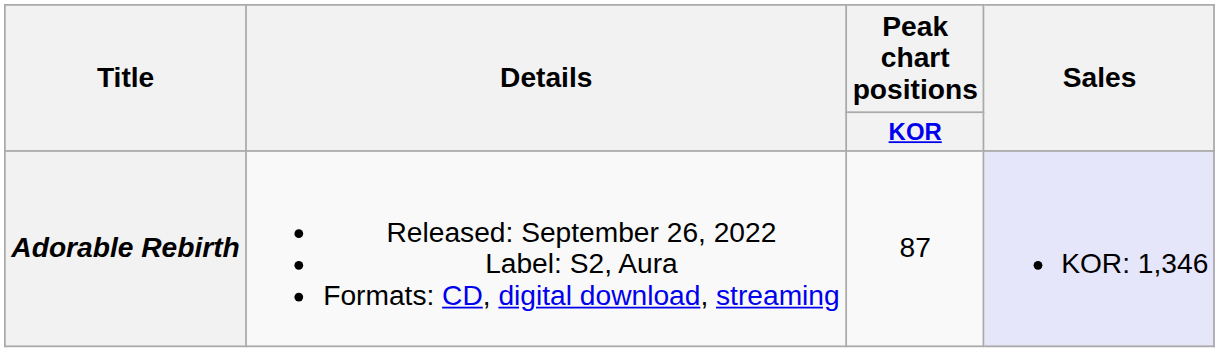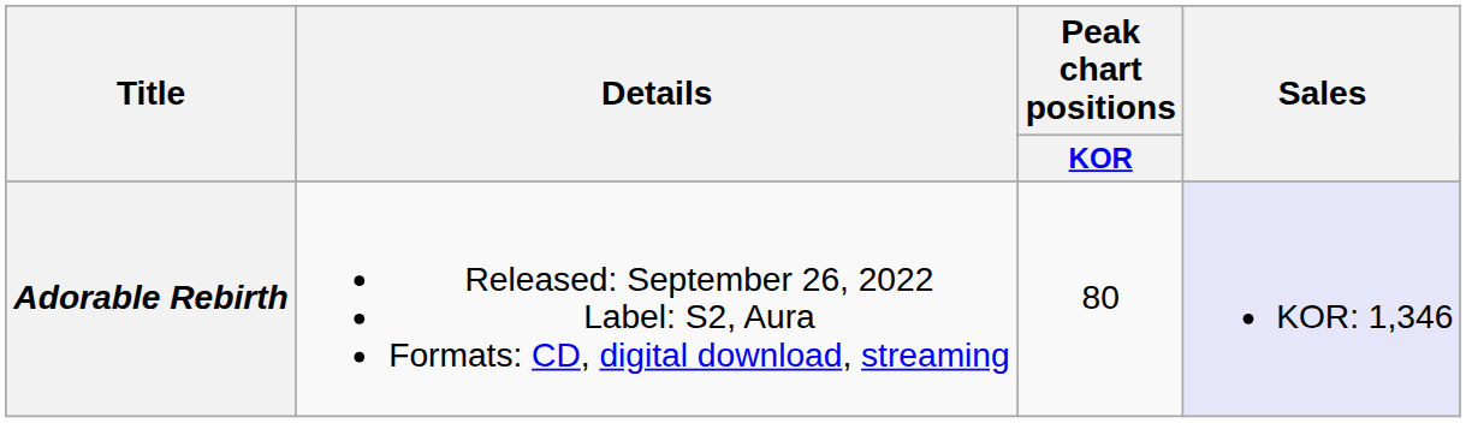Adorable Rebirth | Peak chart positions / KOR: 87 -> 80
